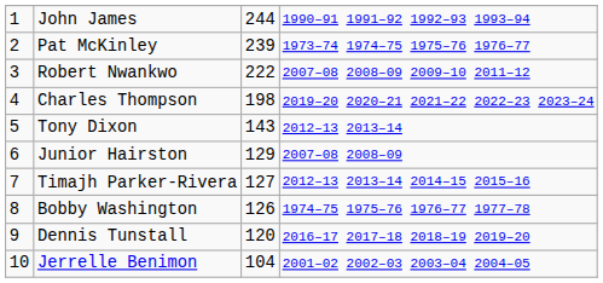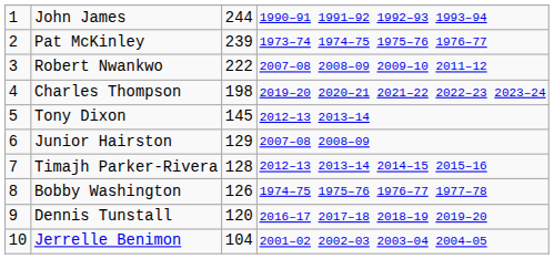Tony Dixon | column 3: 143 -> 145
Timajh Parker-Rivera | column 3: 127 -> 128
